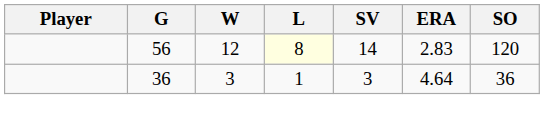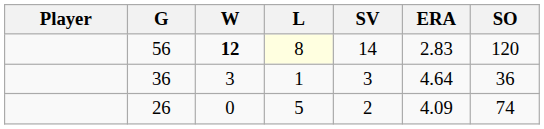56 | W: normal -> bold
+ row: 26 | 0 | 5 | 2 | 4.09 | 74
